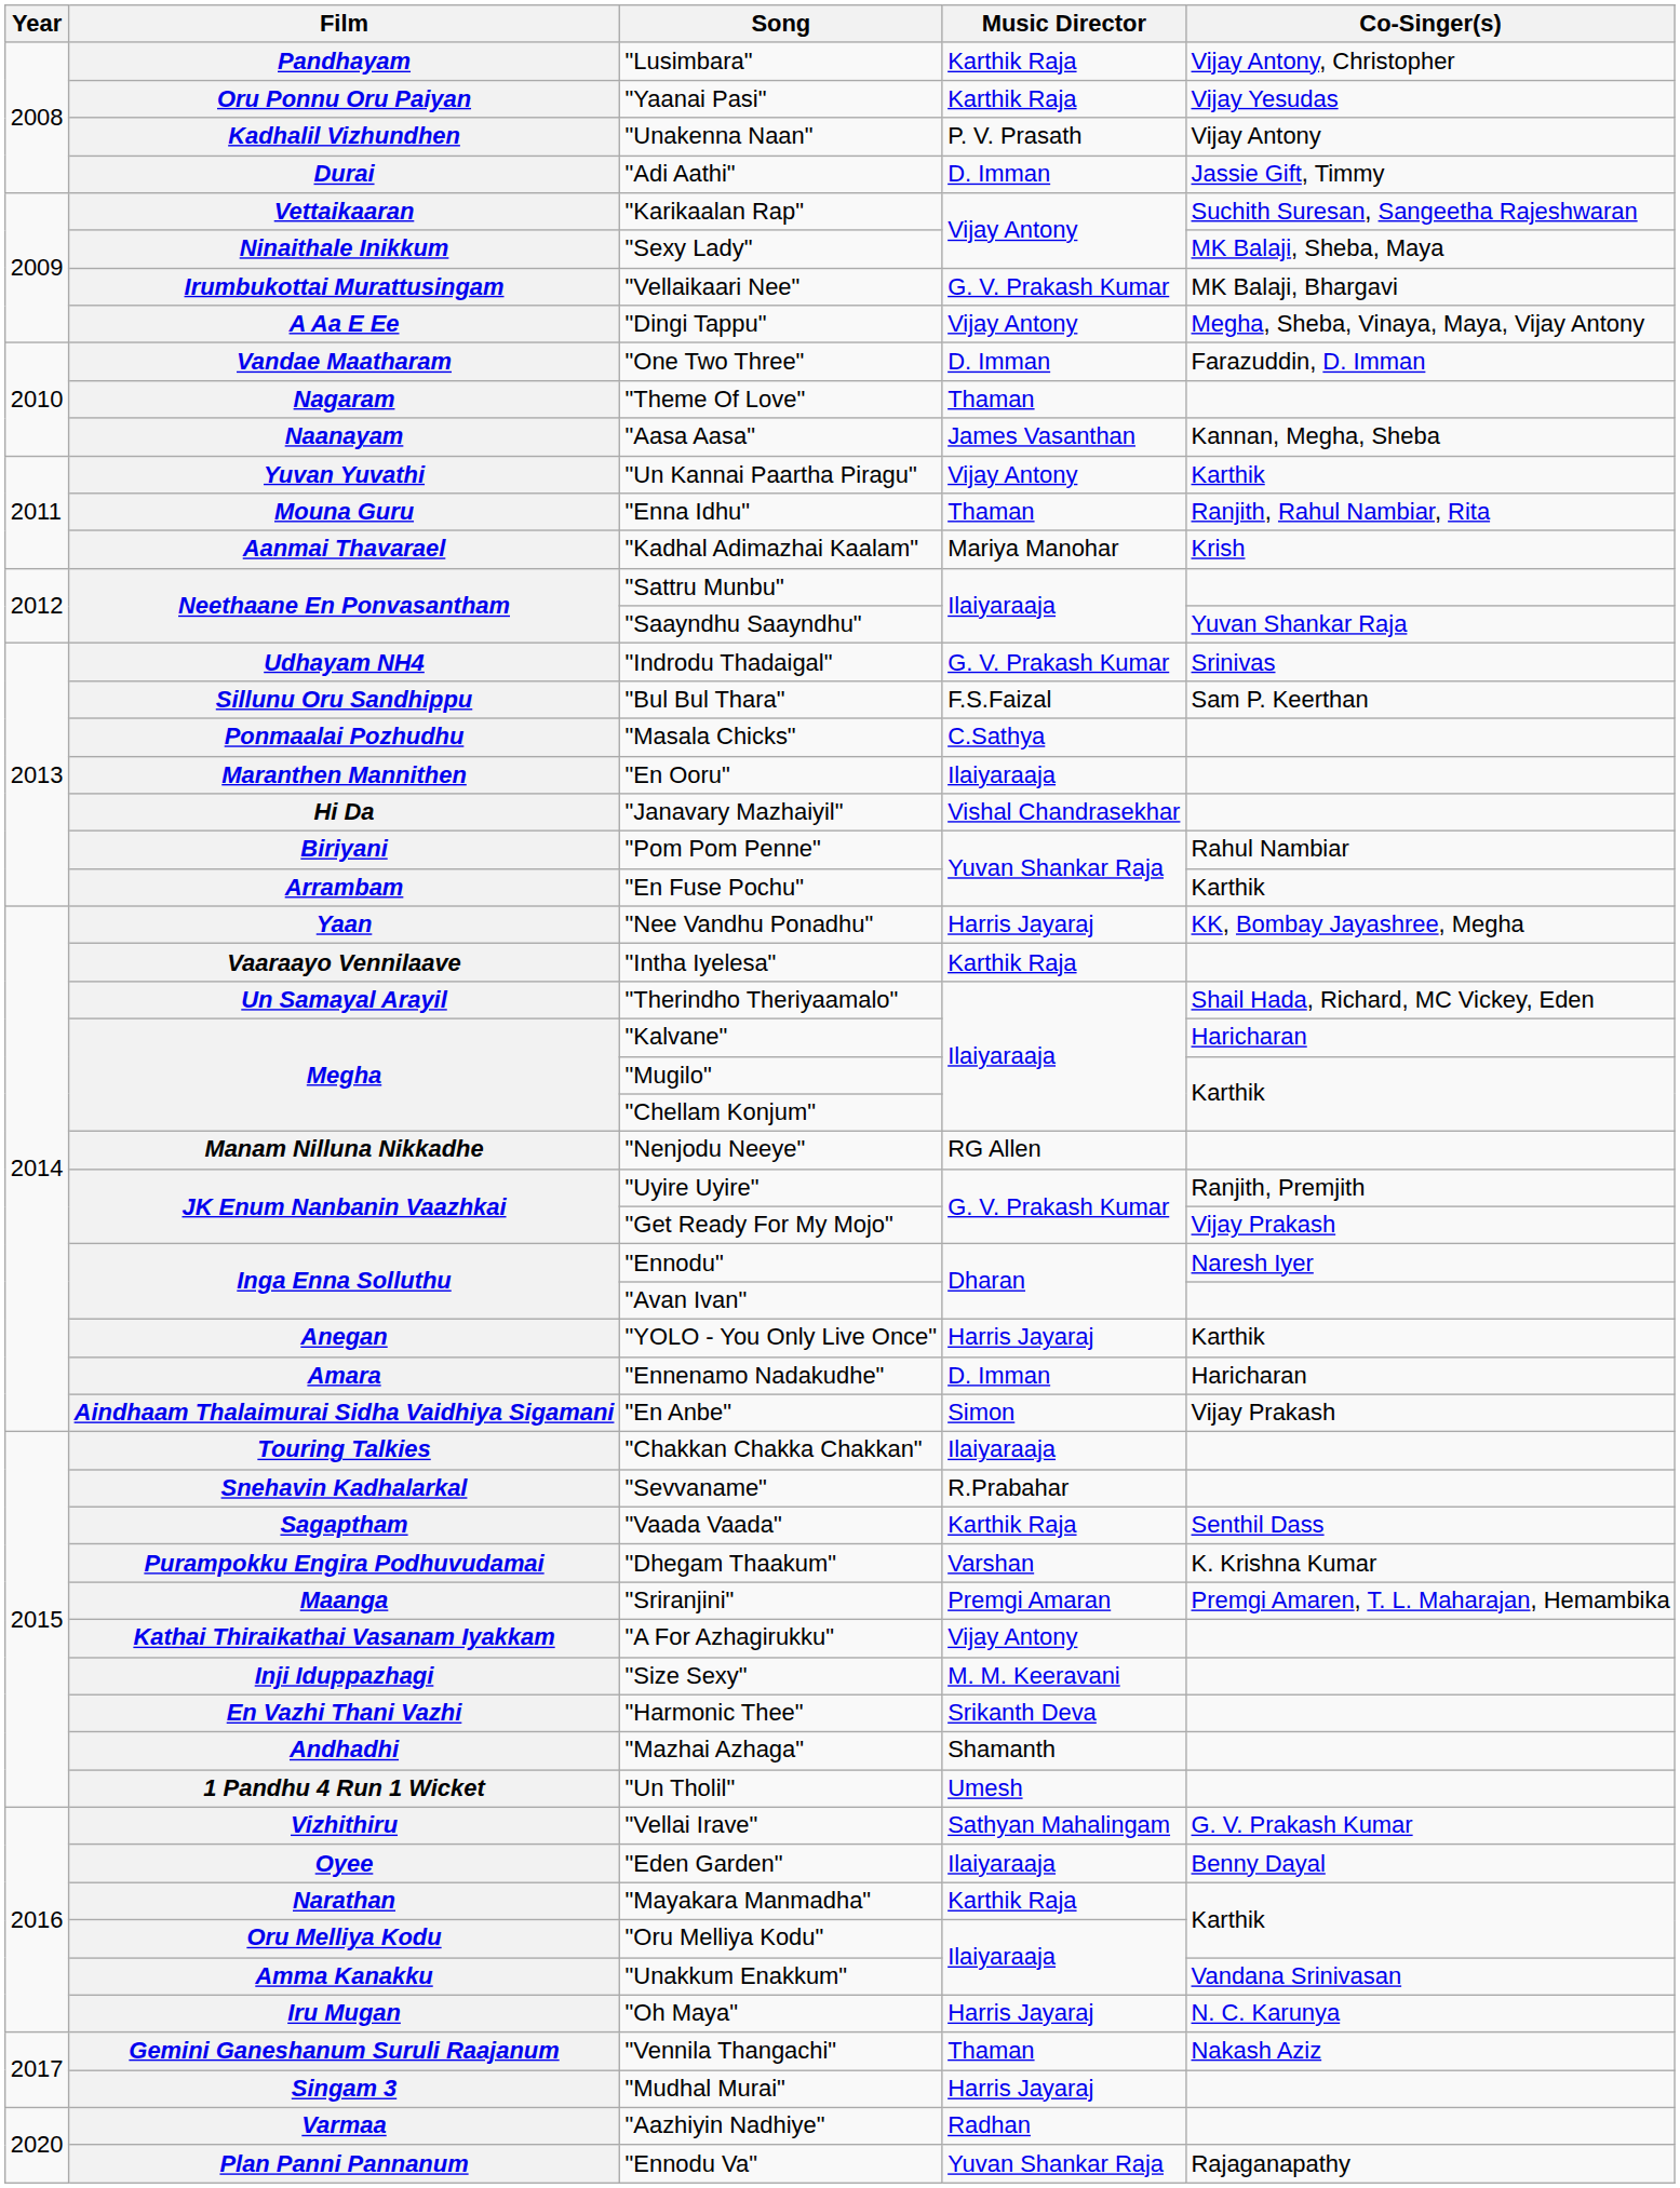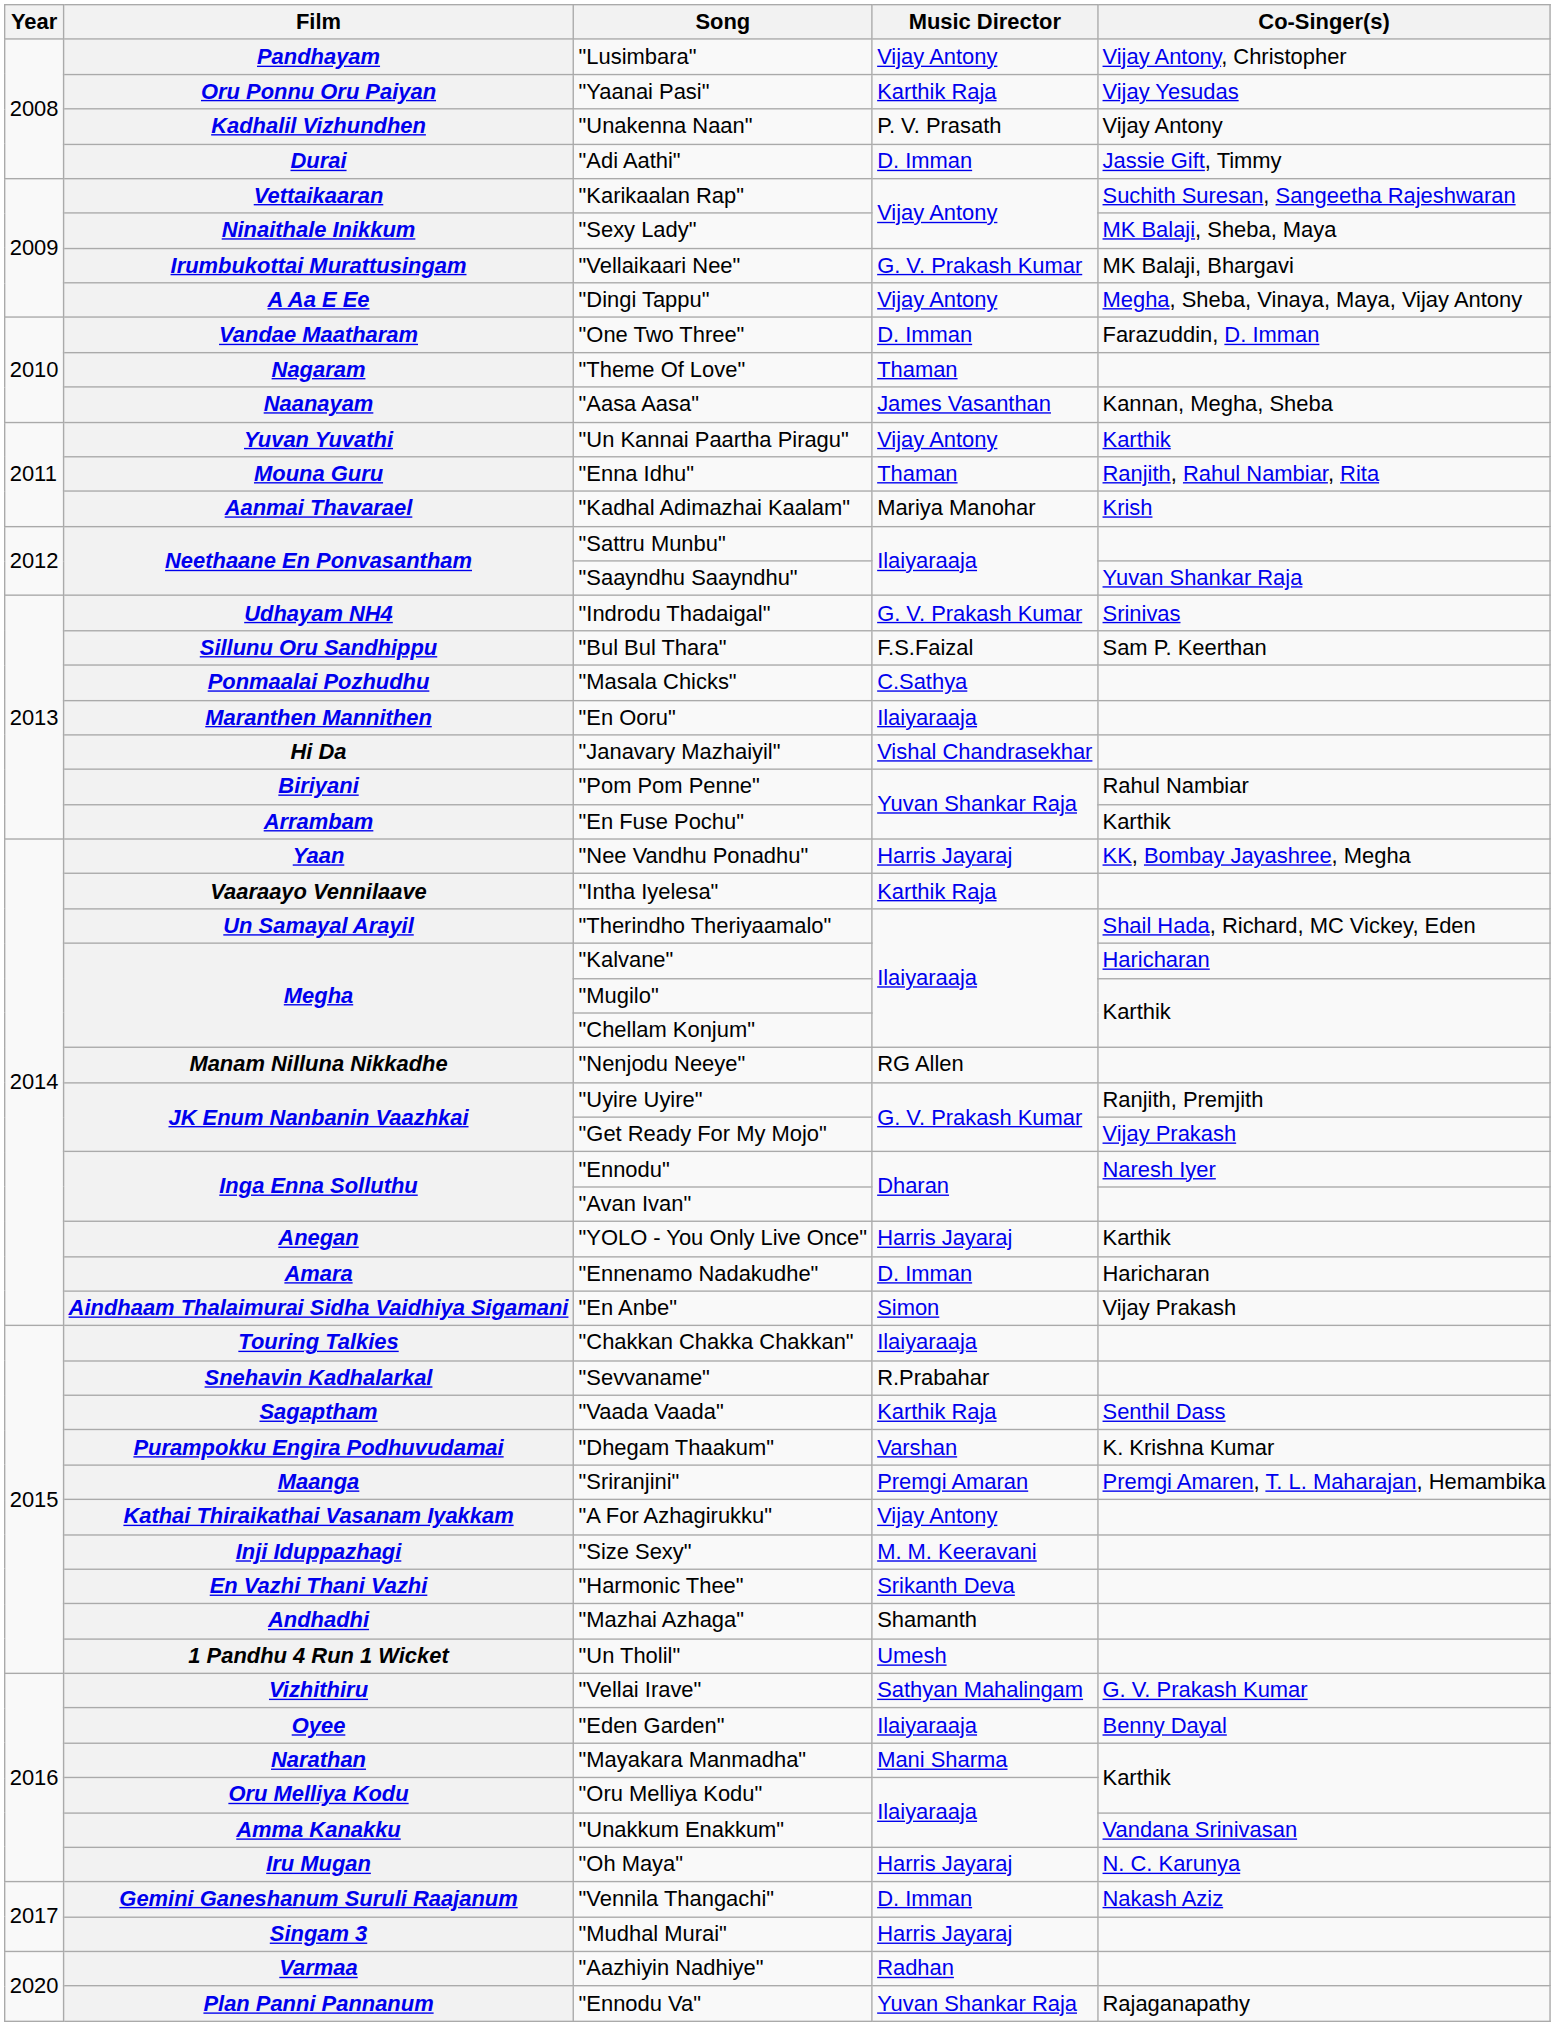Pandhayam | Music Director: Karthik Raja -> Vijay Antony
Narathan | Music Director: Karthik Raja -> Mani Sharma
Gemini Ganeshanum Suruli Raajanum | Music Director: Thaman -> D. Imman
